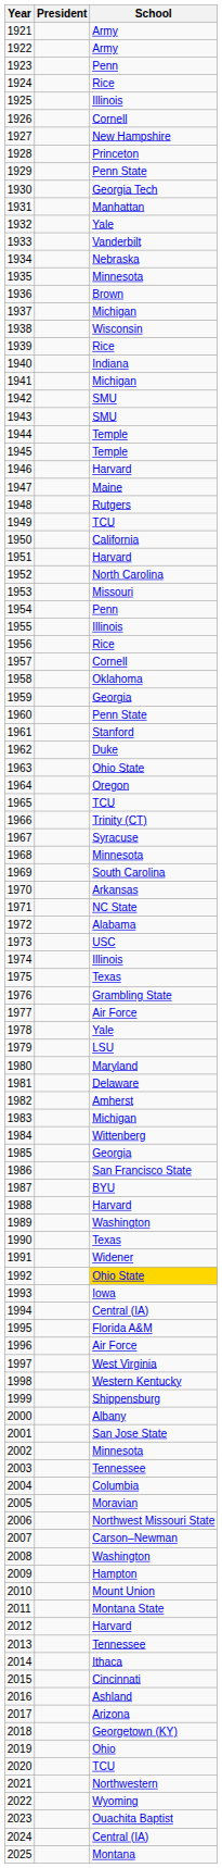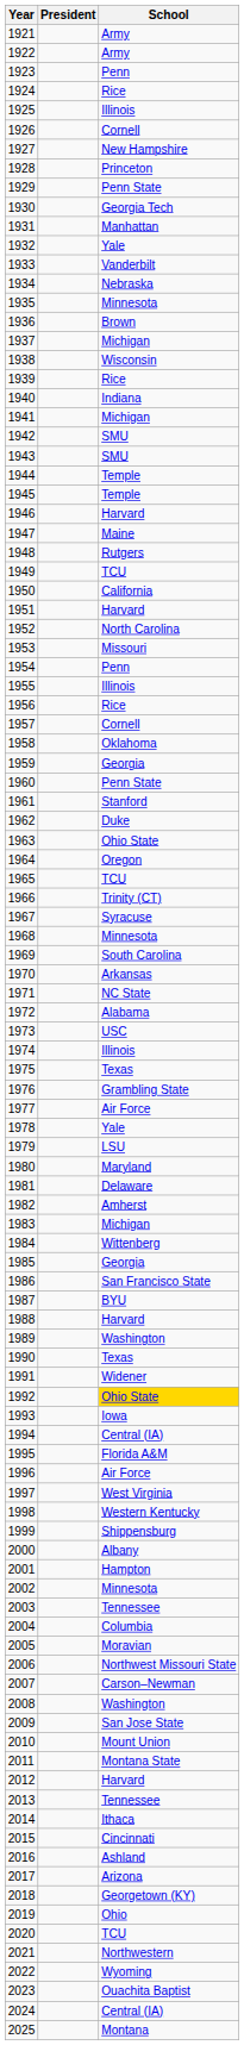2001 | School: San Jose State -> Hampton
2009 | School: Hampton -> San Jose State
